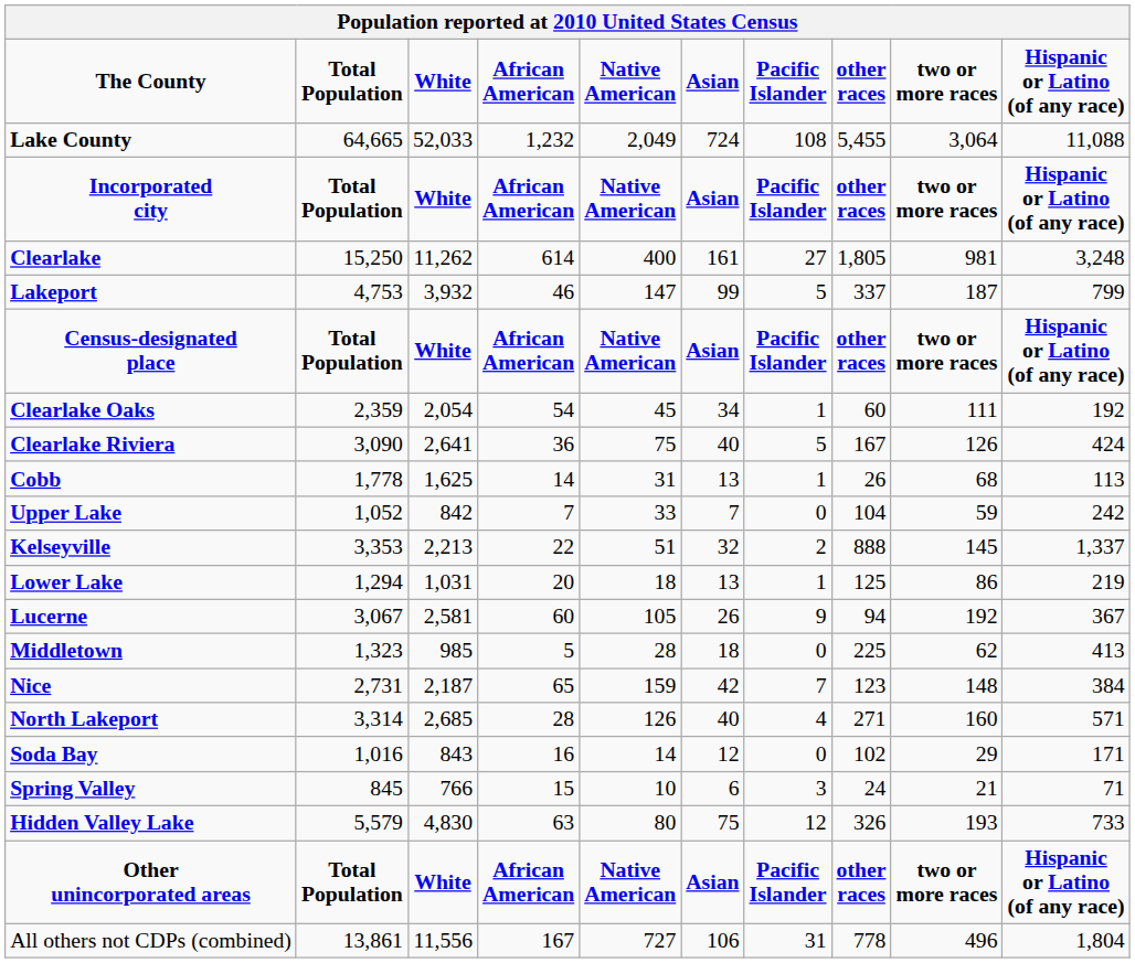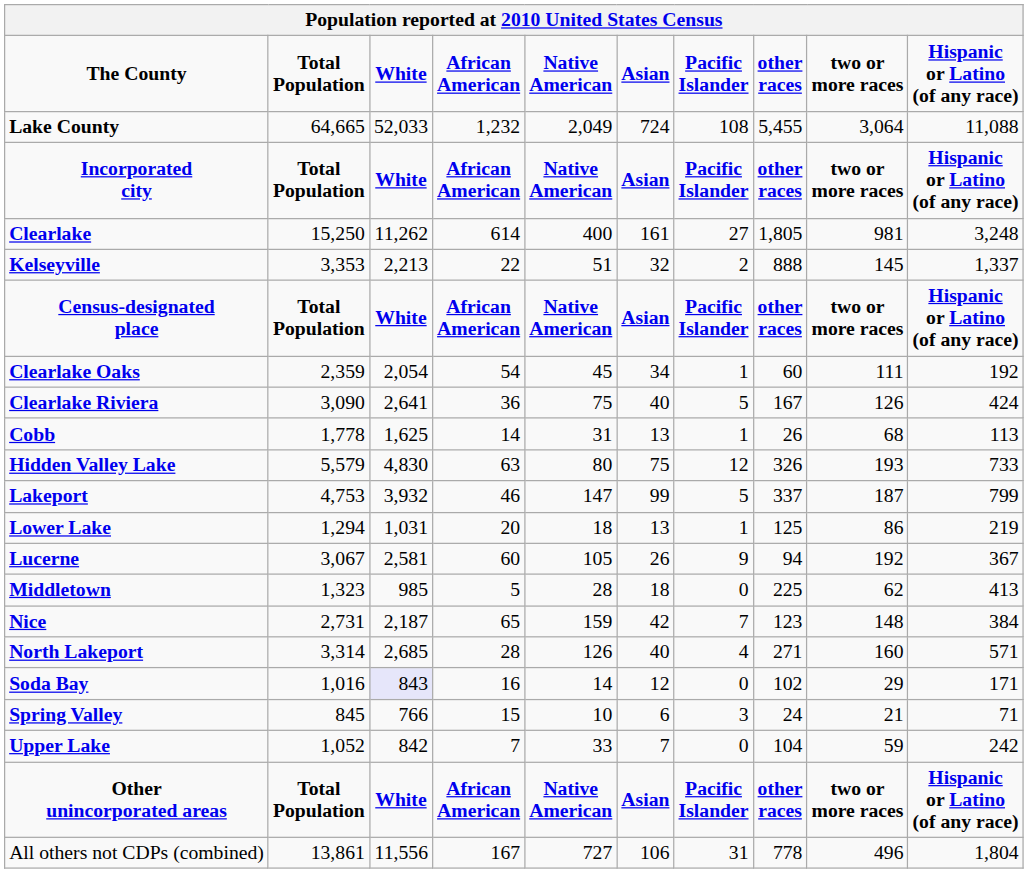rows swapped: Lakeport <-> Kelseyville
rows swapped: Hidden Valley Lake <-> Upper Lake
Soda Bay | White: no background -> lavender background
